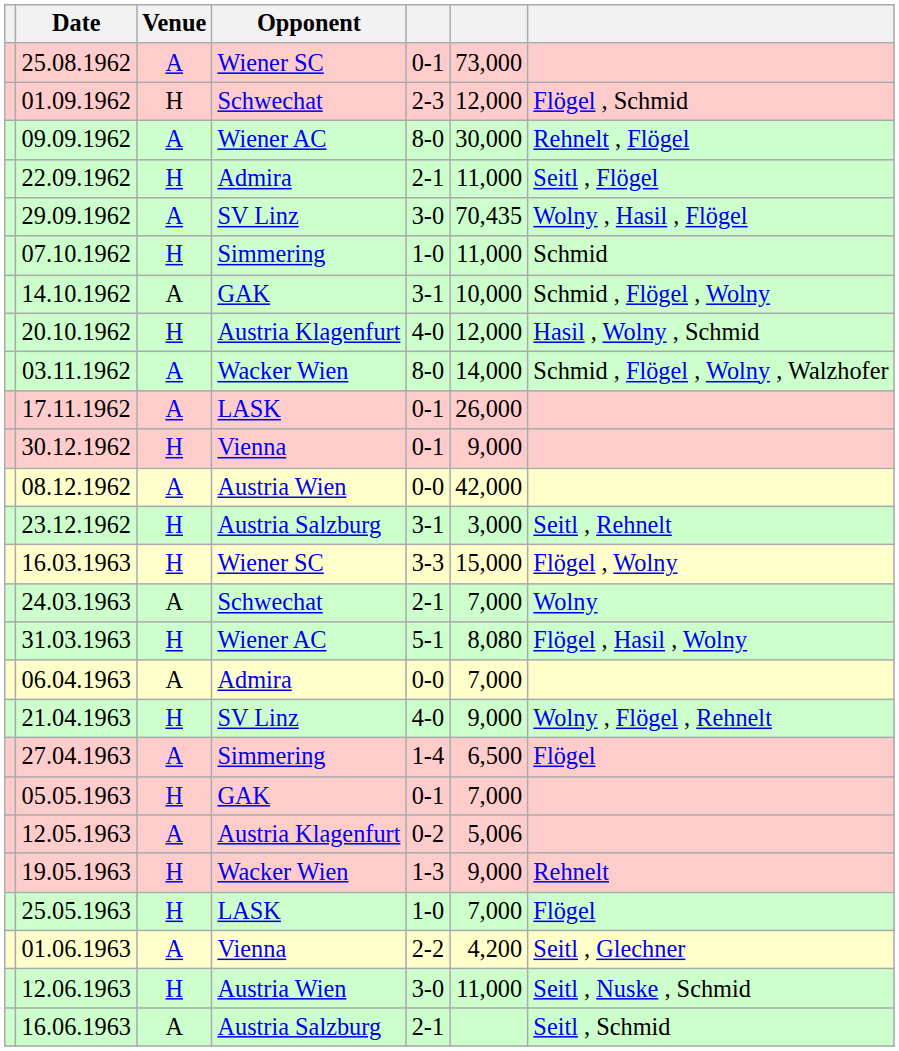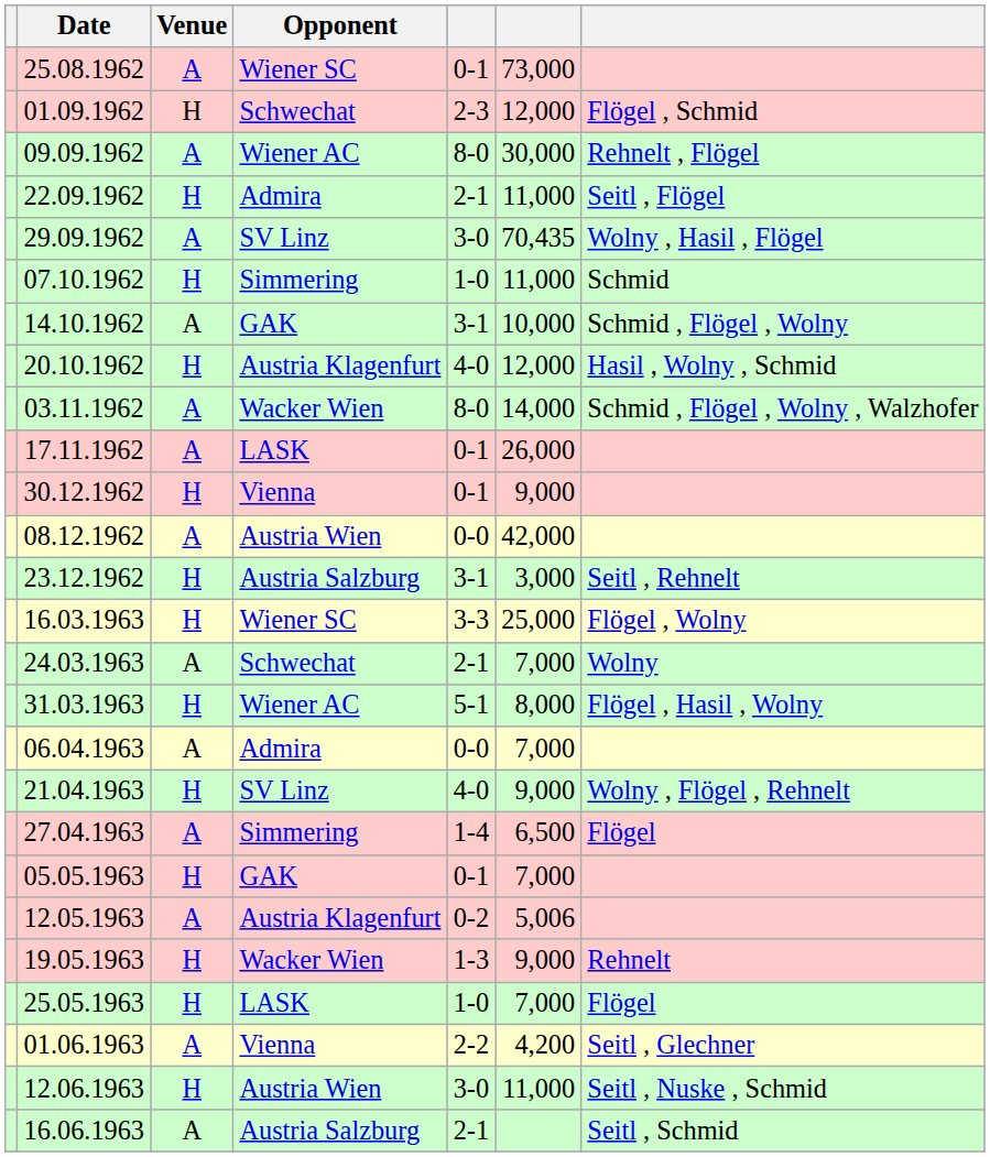16.03.1963 | column 6: 15,000 -> 25,000
31.03.1963 | column 6: 8,080 -> 8,000
